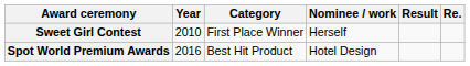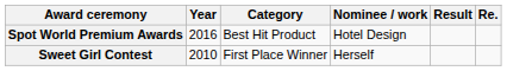rows swapped: Sweet Girl Contest <-> Spot World Premium Awards
